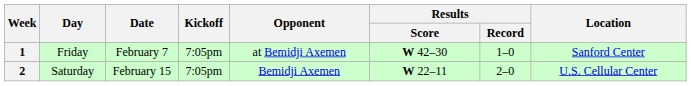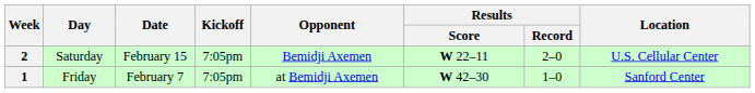rows swapped: 1 <-> 2
